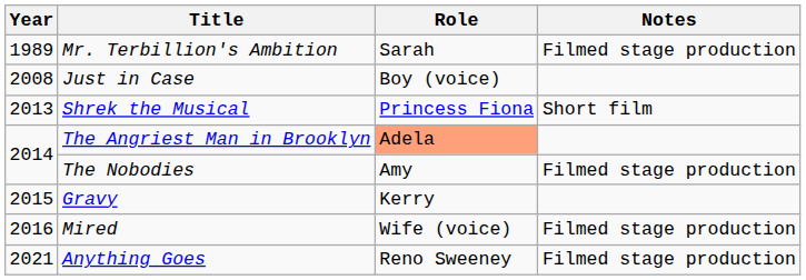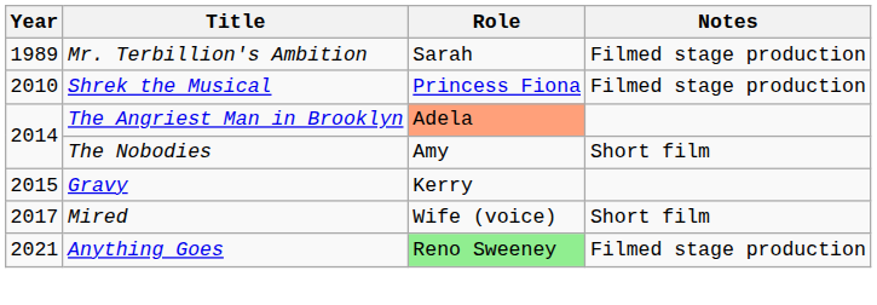- row: 2008 | Just in Case | Boy (voice)
Shrek the Musical | Year: 2013 -> 2010
Shrek the Musical | Notes: Short film -> Filmed stage production
The Nobodies | Notes: Filmed stage production -> Short film
Mired | Year: 2016 -> 2017
Mired | Notes: Filmed stage production -> Short film
Anything Goes | Role: no background -> lightgreen background
